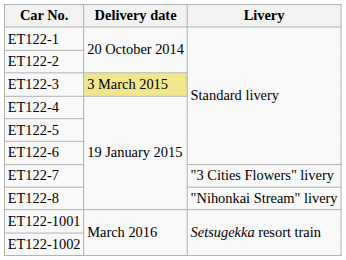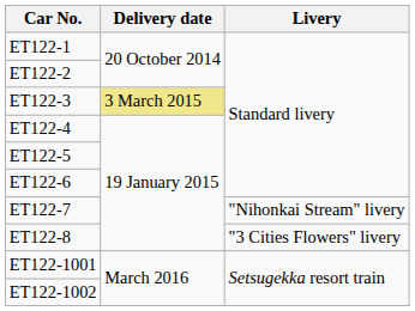ET122-7 | Livery: "3 Cities Flowers" livery -> "Nihonkai Stream" livery
ET122-8 | Livery: "Nihonkai Stream" livery -> "3 Cities Flowers" livery
